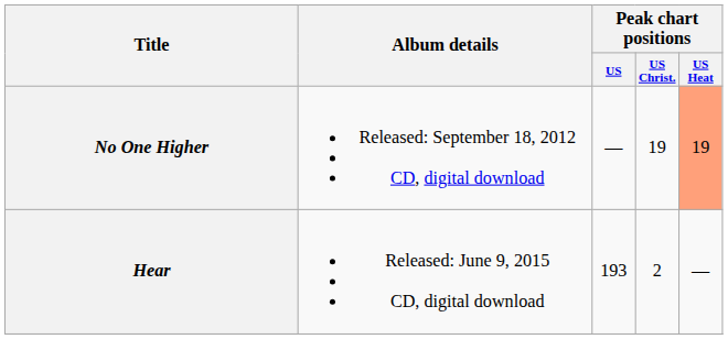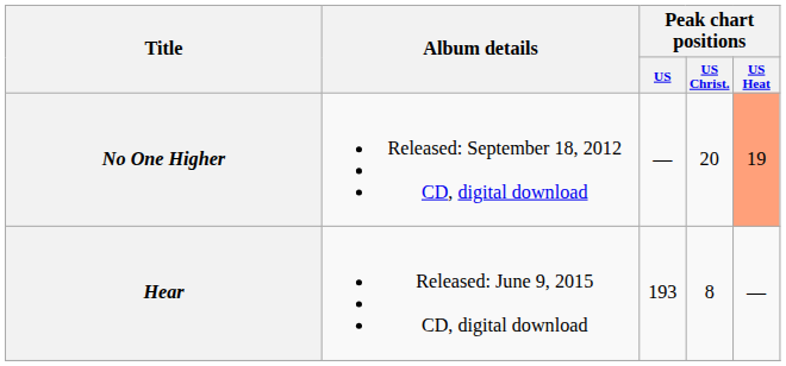No One Higher | Peak chart positions / US Christ.: 19 -> 20
Hear | Peak chart positions / US Christ.: 2 -> 8
